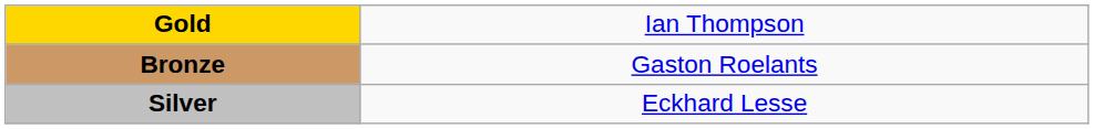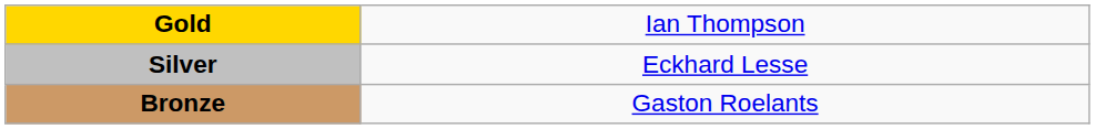rows swapped: Silver <-> Bronze
